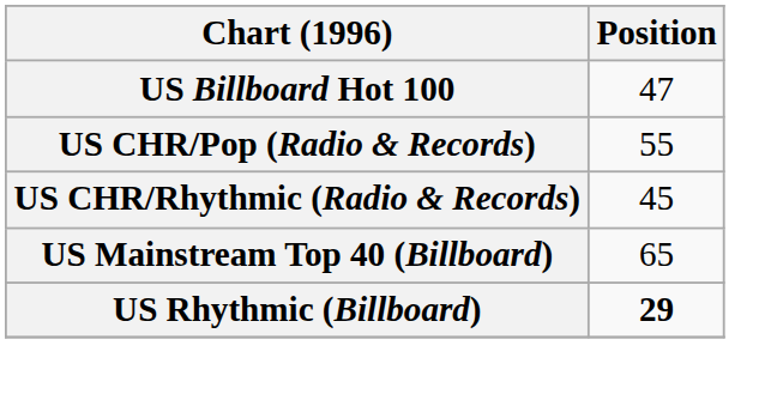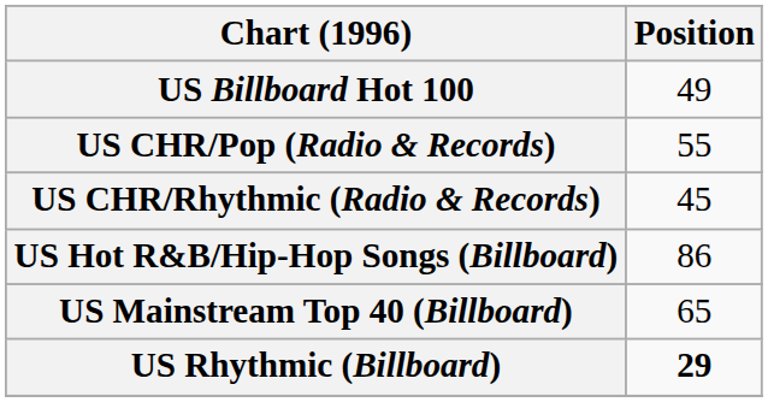US Billboard Hot 100 | Position: 47 -> 49
+ row: US Hot R&B/Hip-Hop Songs (Billboard) | 86
